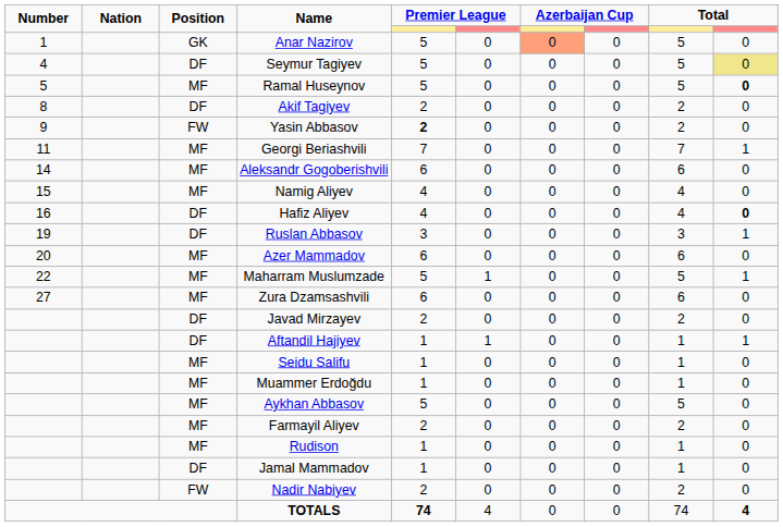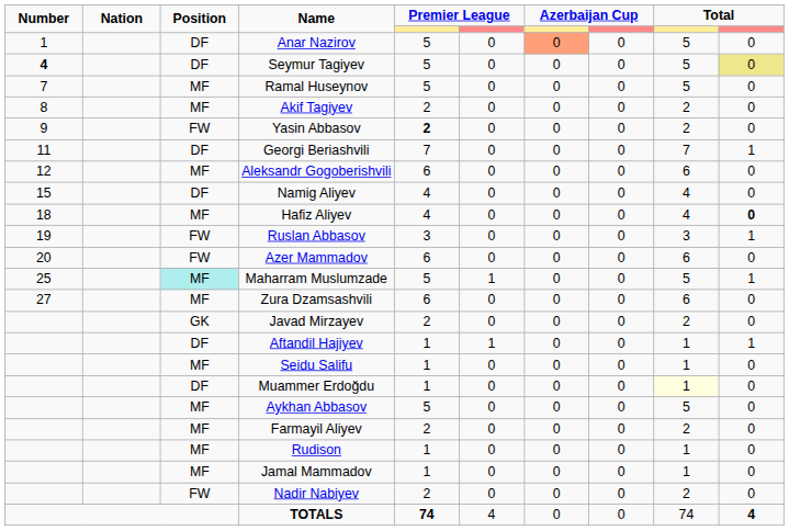Anar Nazirov | Position: GK -> DF
Seymur Tagiyev | Number: normal -> bold
Ramal Huseynov | Number: 5 -> 7
Ramal Huseynov | column 10: bold -> normal
Akif Tagiyev | Position: DF -> MF
Georgi Beriashvili | Position: MF -> DF
Aleksandr Gogoberishvili | Number: 14 -> 12
Namig Aliyev | Position: MF -> DF
Hafiz Aliyev | Number: 16 -> 18
Hafiz Aliyev | Position: DF -> MF
Ruslan Abbasov | Position: DF -> FW
Azer Mammadov | Position: MF -> FW
Maharram Muslumzade | Number: 22 -> 25
Maharram Muslumzade | Position: no background -> paleturquoise background
Javad Mirzayev | Position: DF -> GK
Muammer Erdoğdu | Position: MF -> DF
Muammer Erdoğdu | column 9: no background -> lightyellow background
Jamal Mammadov | Position: DF -> MF
